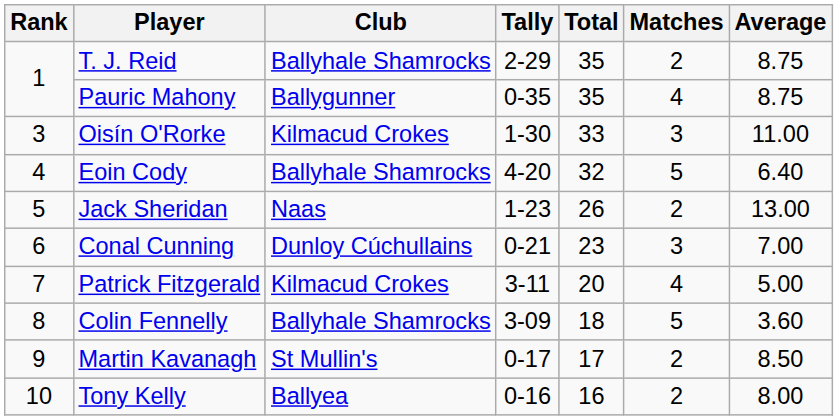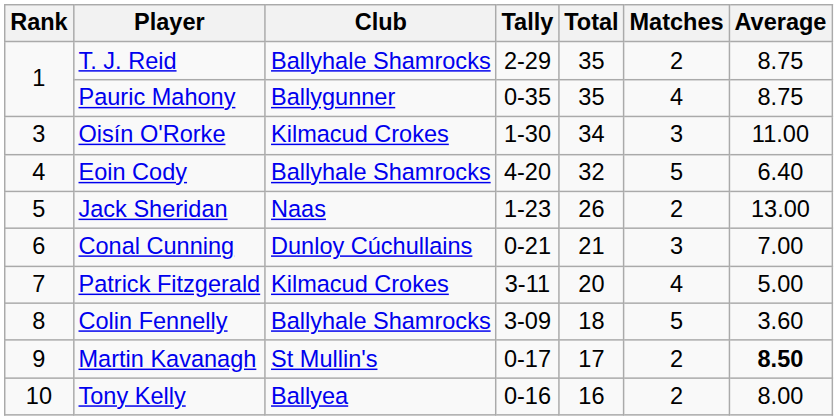Oisín O'Rorke | Total: 33 -> 34
Conal Cunning | Total: 23 -> 21
Martin Kavanagh | Average: normal -> bold
